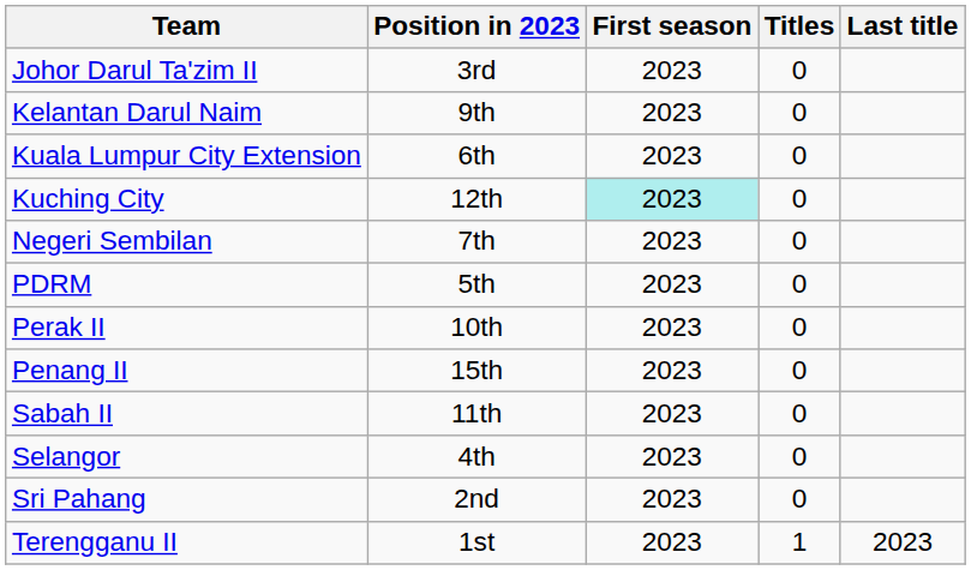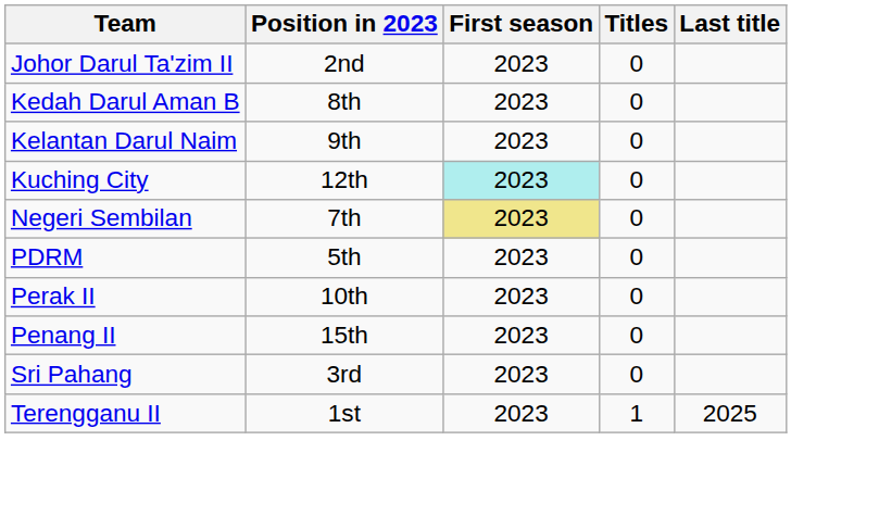Johor Darul Ta'zim II | Position in 2023: 3rd -> 2nd
+ row: Kedah Darul Aman B | 8th | 2023 | 0
- row: Kuala Lumpur City Extension | 6th | 2023 | 0
Negeri Sembilan | First season: no background -> khaki background
- row: Sabah II | 11th | 2023 | 0
- row: Selangor | 4th | 2023 | 0
Sri Pahang | Position in 2023: 2nd -> 3rd
Terengganu II | Last title: 2023 -> 2025
